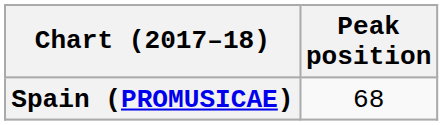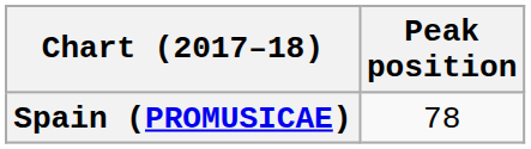Spain (PROMUSICAE) | Peak position: 68 -> 78
